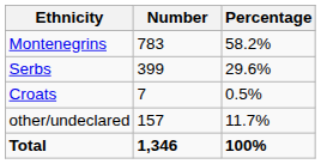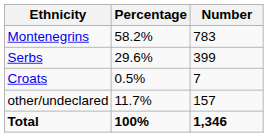columns swapped: Number <-> Percentage
